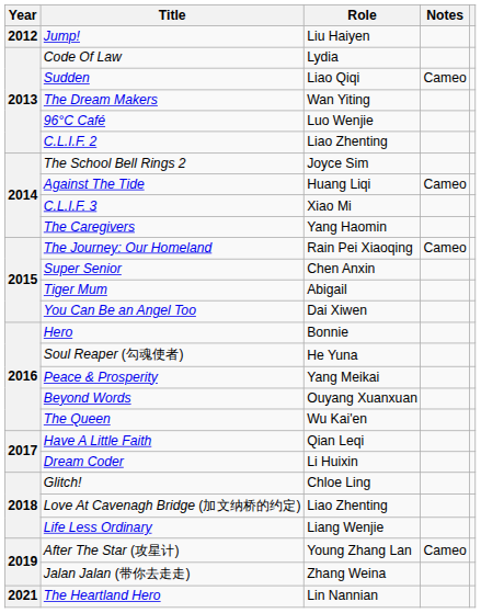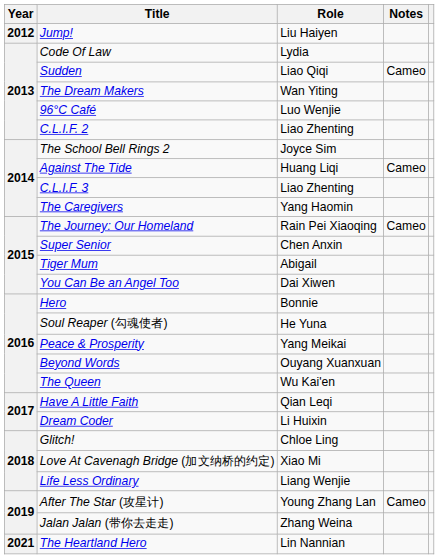C.L.I.F. 3 | Role: Xiao Mi -> Liao Zhenting
Love At Cavenagh Bridge (加文纳桥的约定) | Role: Liao Zhenting -> Xiao Mi
